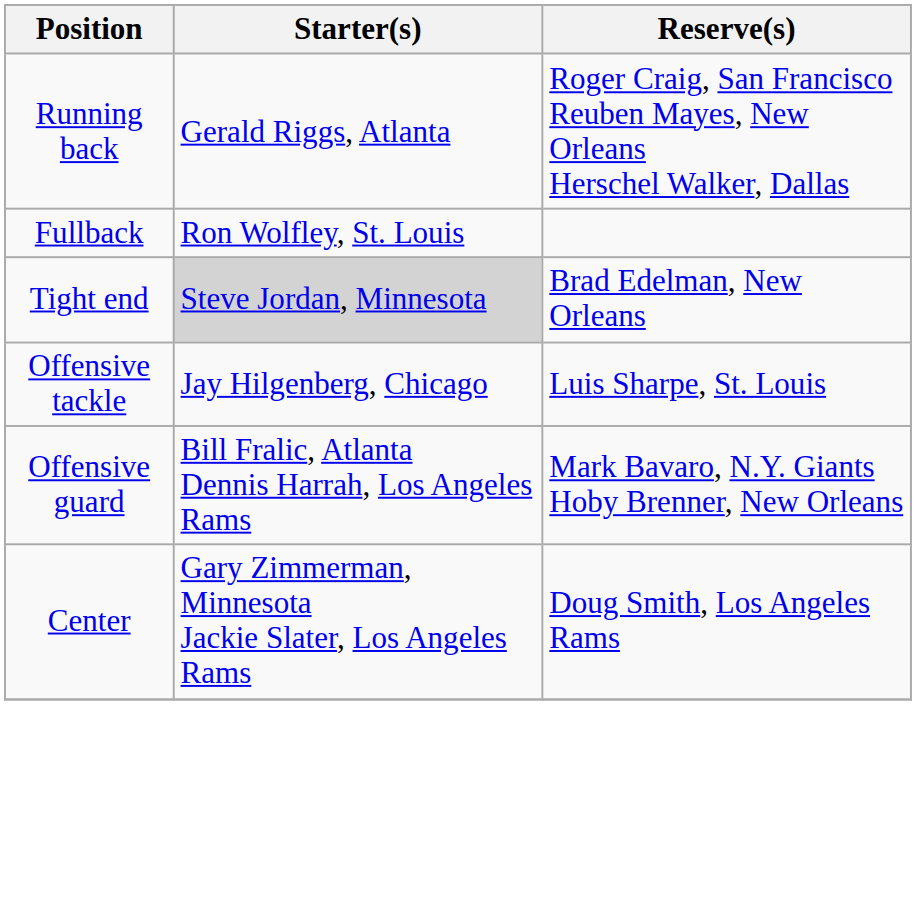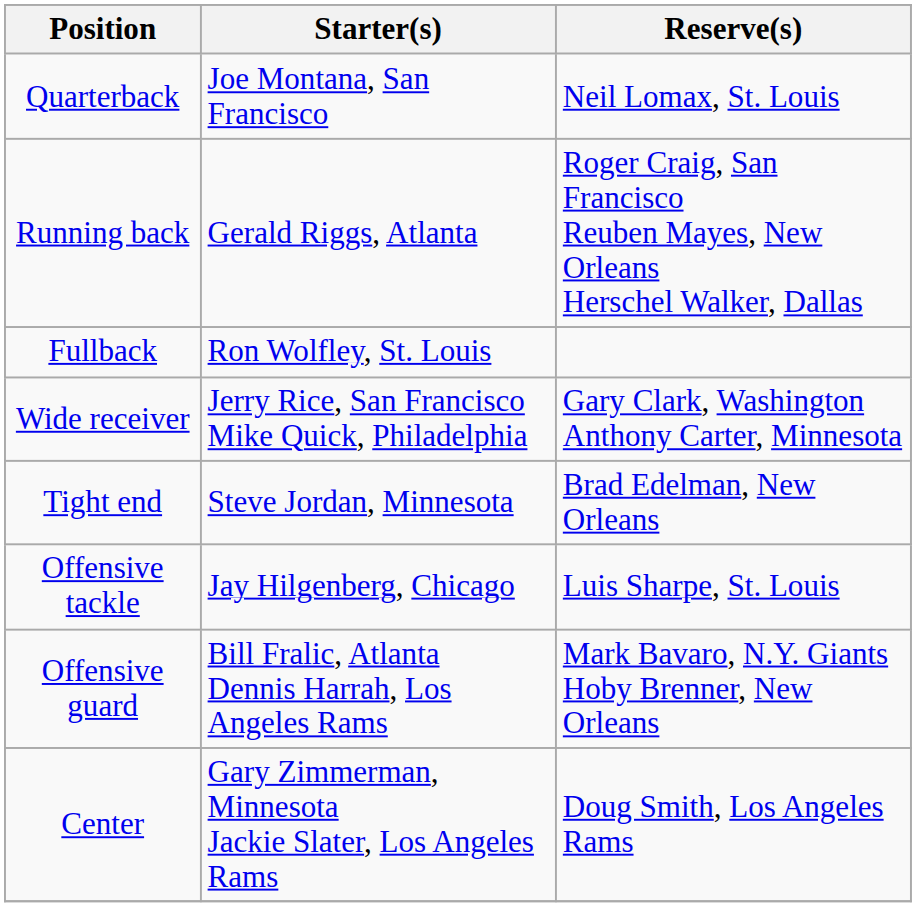+ row: Quarterback | Joe Montana, San Francisco | Neil Lomax, St. Louis
+ row: Wide receiver | Jerry Rice, San Francisco Mike Quick, Philadelphia | Gary Clark, Washington Anthony Carter, Minnesota
Tight end | Starter(s): lightgrey background -> no background
